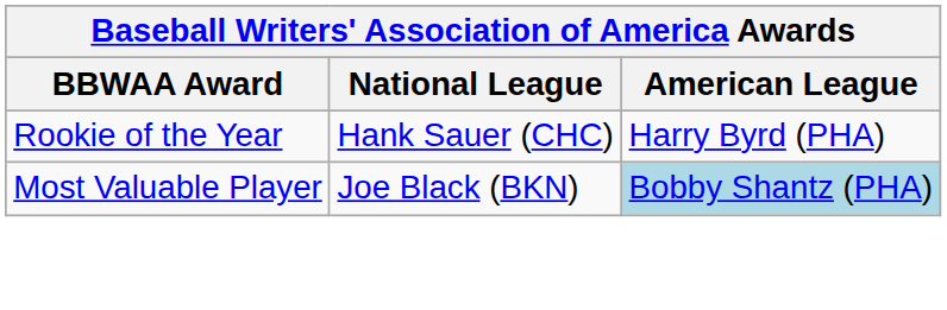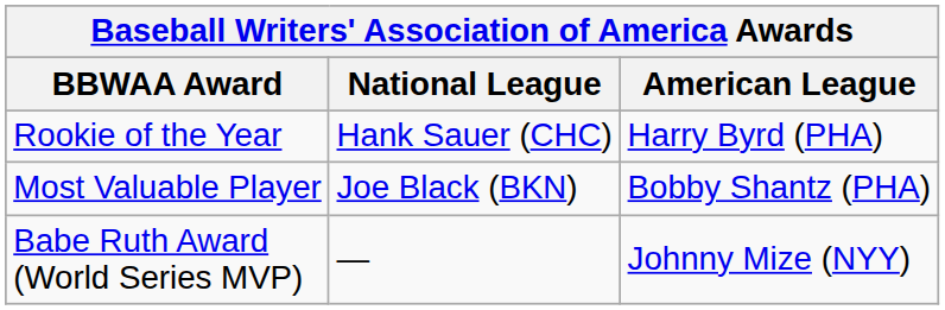Most Valuable Player | American League: lightblue background -> no background
+ row: Babe Ruth Award (World Series MVP) | — | Johnny Mize (NYY)
